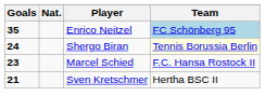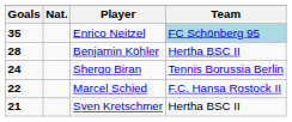+ row: 28 | Benjamin Köhler | Hertha BSC II
Shergo Biran | Team: lightyellow background -> no background
Marcel Schied | Goals: 23 -> 22
